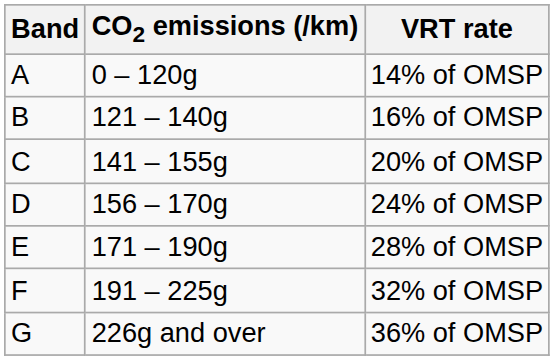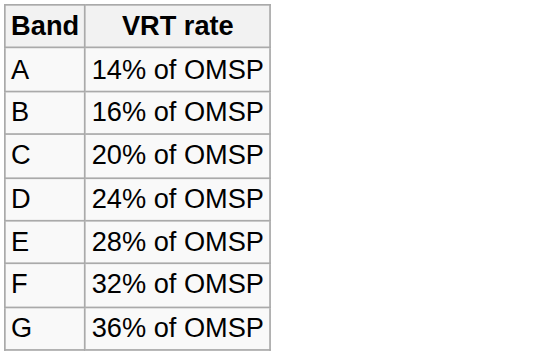- column: CO2 emissions (/km) | 0 – 120g | 121 – 140g | 141 – 155g | 156 – 170g | 171 – 190g | 191 – 225g | 226g and over
